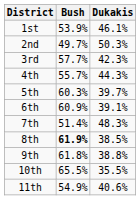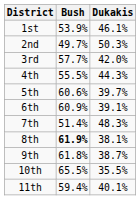3rd | Dukakis: 42.3% -> 42.0%
4th | Bush: 55.7% -> 55.5%
5th | Bush: 60.3% -> 60.6%
8th | Dukakis: 38.5% -> 38.1%
9th | Dukakis: 38.8% -> 38.7%
11th | Bush: 54.9% -> 59.4%
11th | Dukakis: 40.6% -> 40.1%
